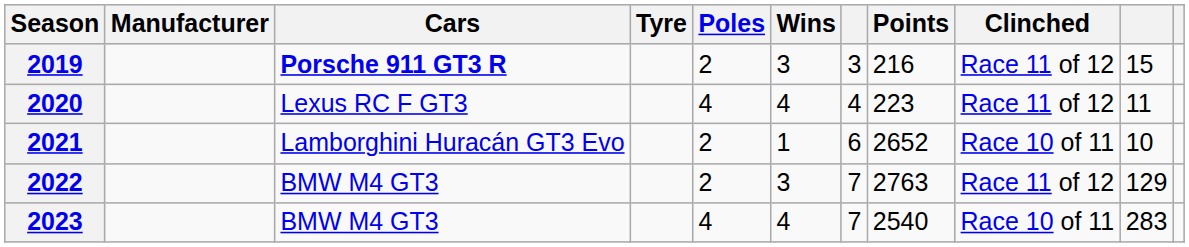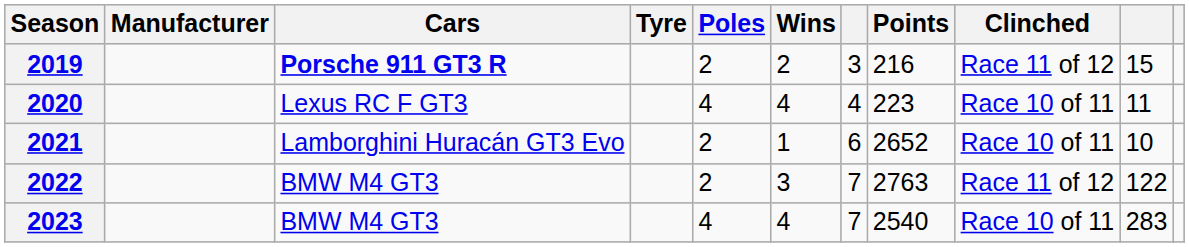2019 | Wins: 3 -> 2
2020 | Clinched: Race 11 of 12 -> Race 10 of 11
2022 | column 10: 129 -> 122
